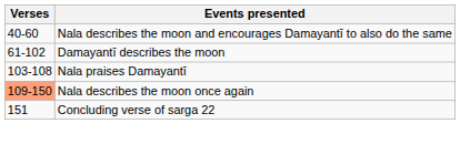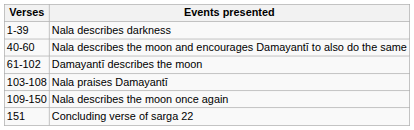+ row: 1-39 | Nala describes darkness
Nala describes the moon once again | Verses: lightsalmon background -> no background
